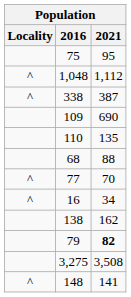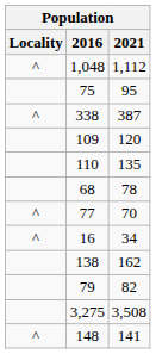rows swapped: 75 <-> 1,048
109 | 2021: 690 -> 120
68 | 2021: 88 -> 78
79 | 2021: bold -> normal
